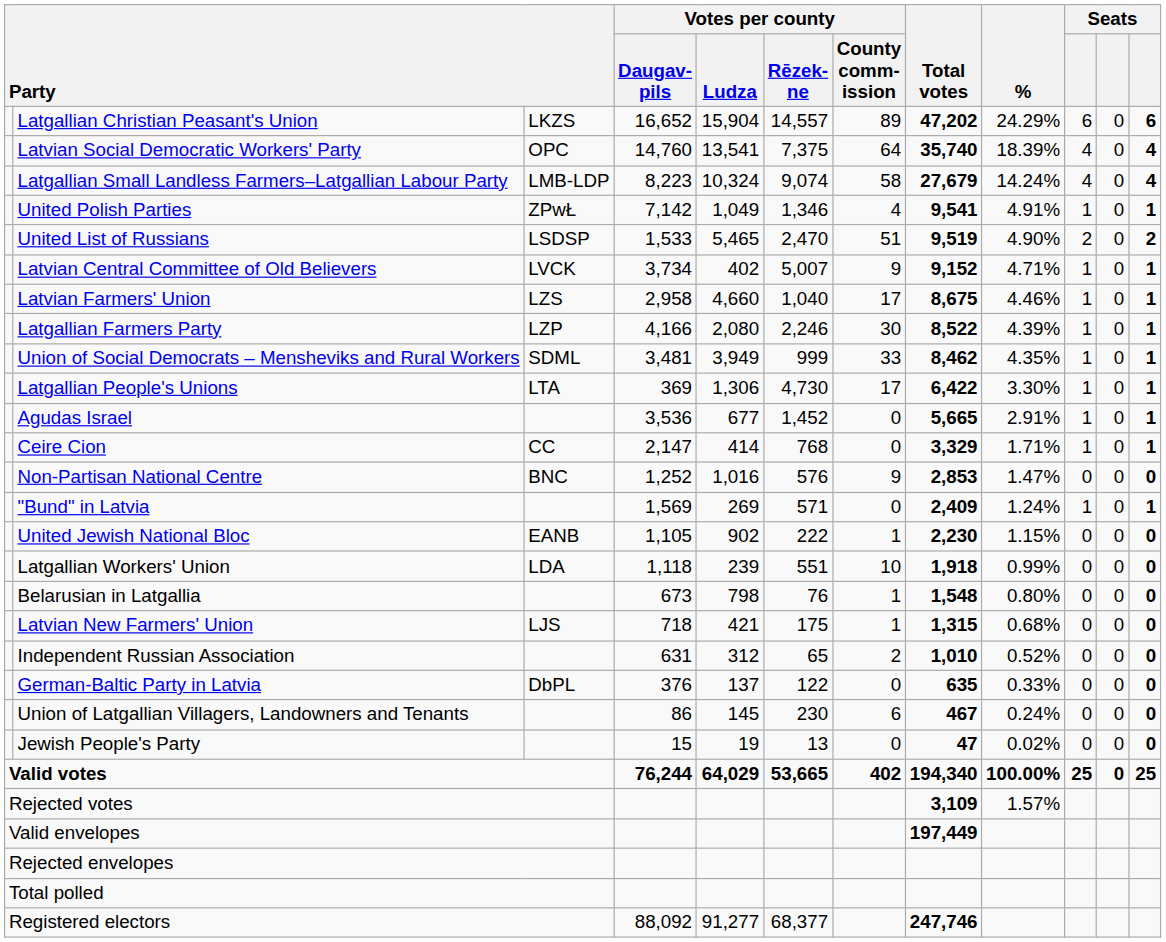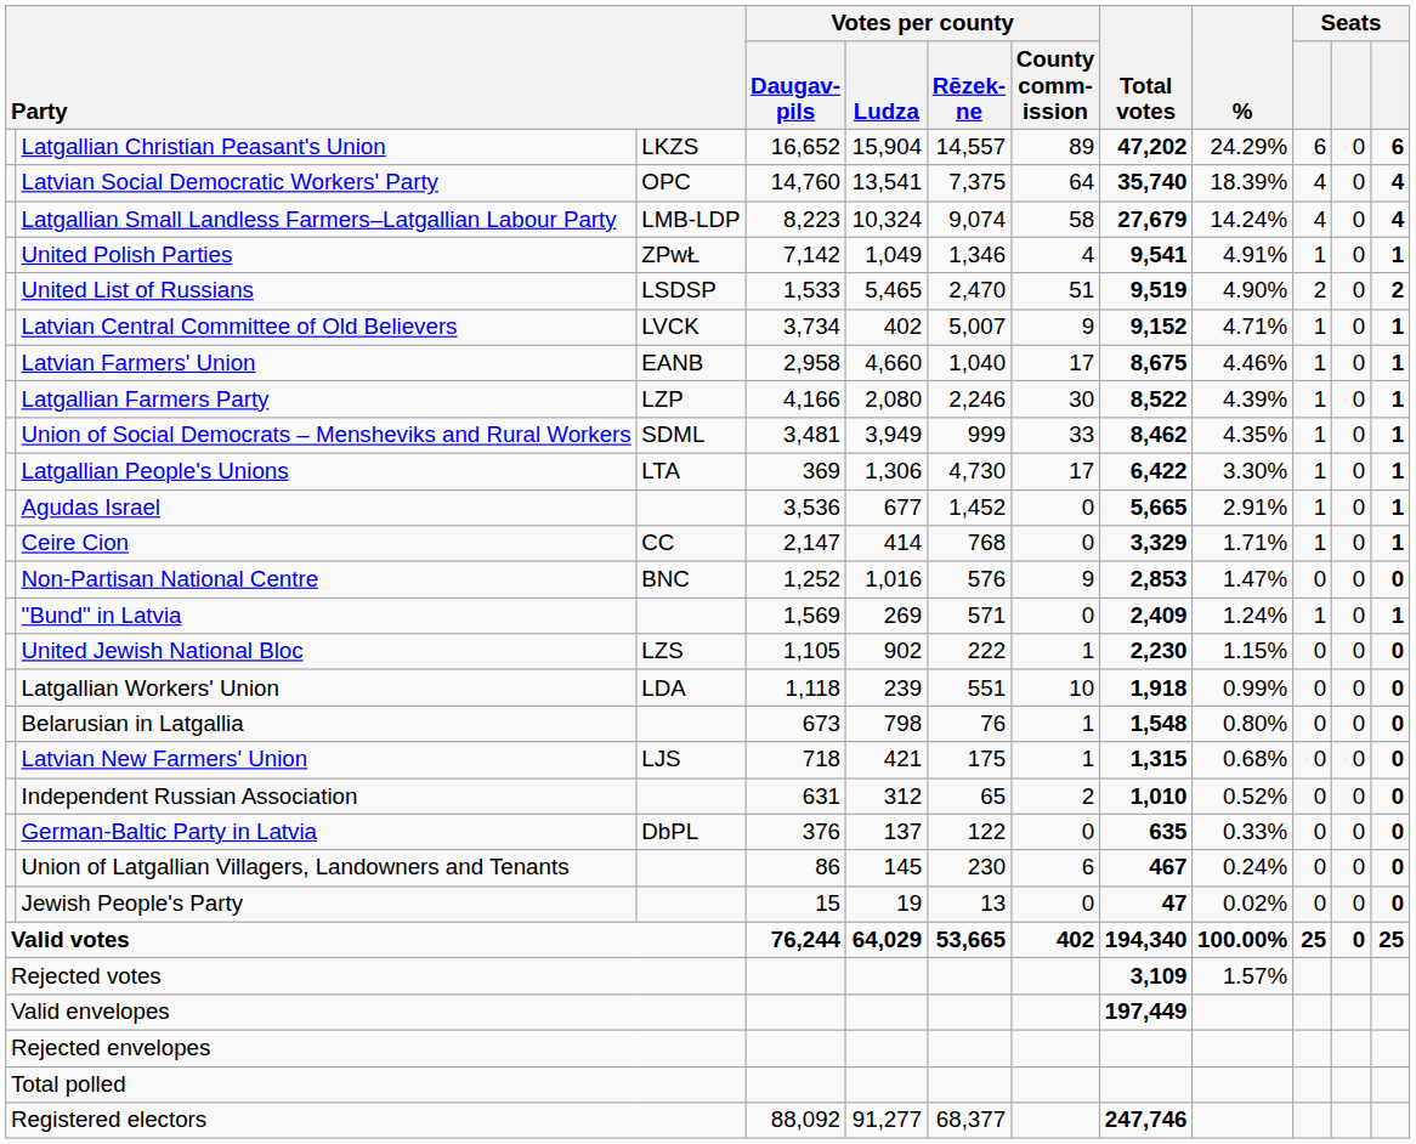Latvian Farmers' Union | column 3: LZS -> EANB
United Jewish National Bloc | column 3: EANB -> LZS
